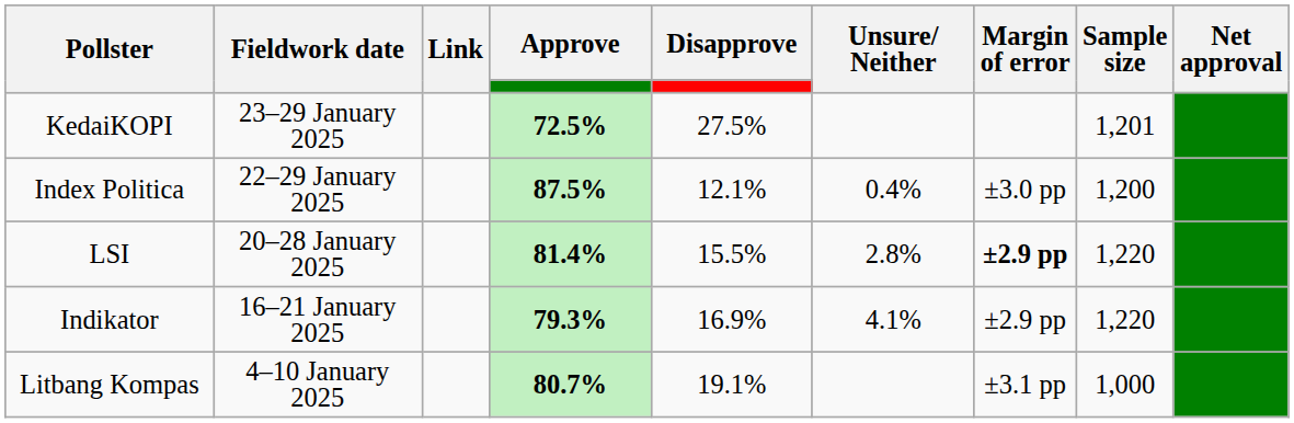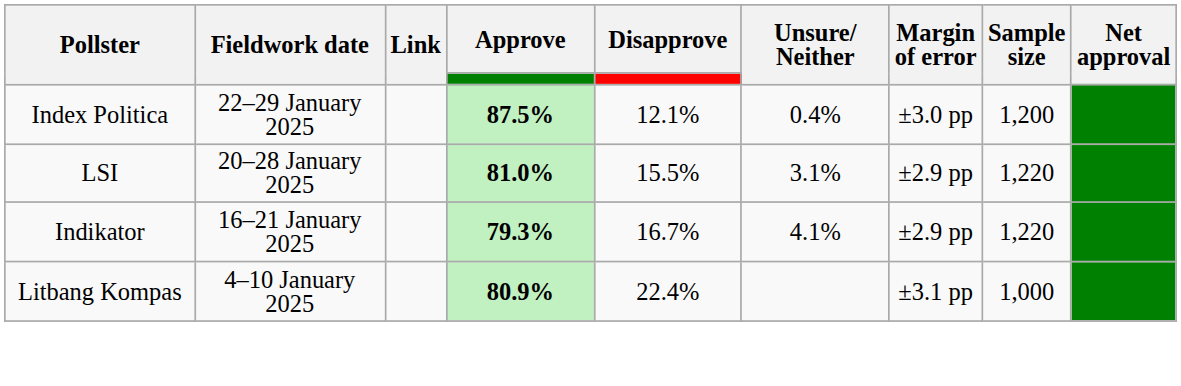- row: KedaiKOPI | 23–29 January 2025 | 72.5% | 27.5% | 1,201
LSI | Approve: 81.4% -> 81.0%
LSI | Unsure/ Neither: 2.8% -> 3.1%
LSI | Margin of error: bold -> normal
Indikator | Disapprove: 16.9% -> 16.7%
Litbang Kompas | Approve: 80.7% -> 80.9%
Litbang Kompas | Disapprove: 19.1% -> 22.4%
